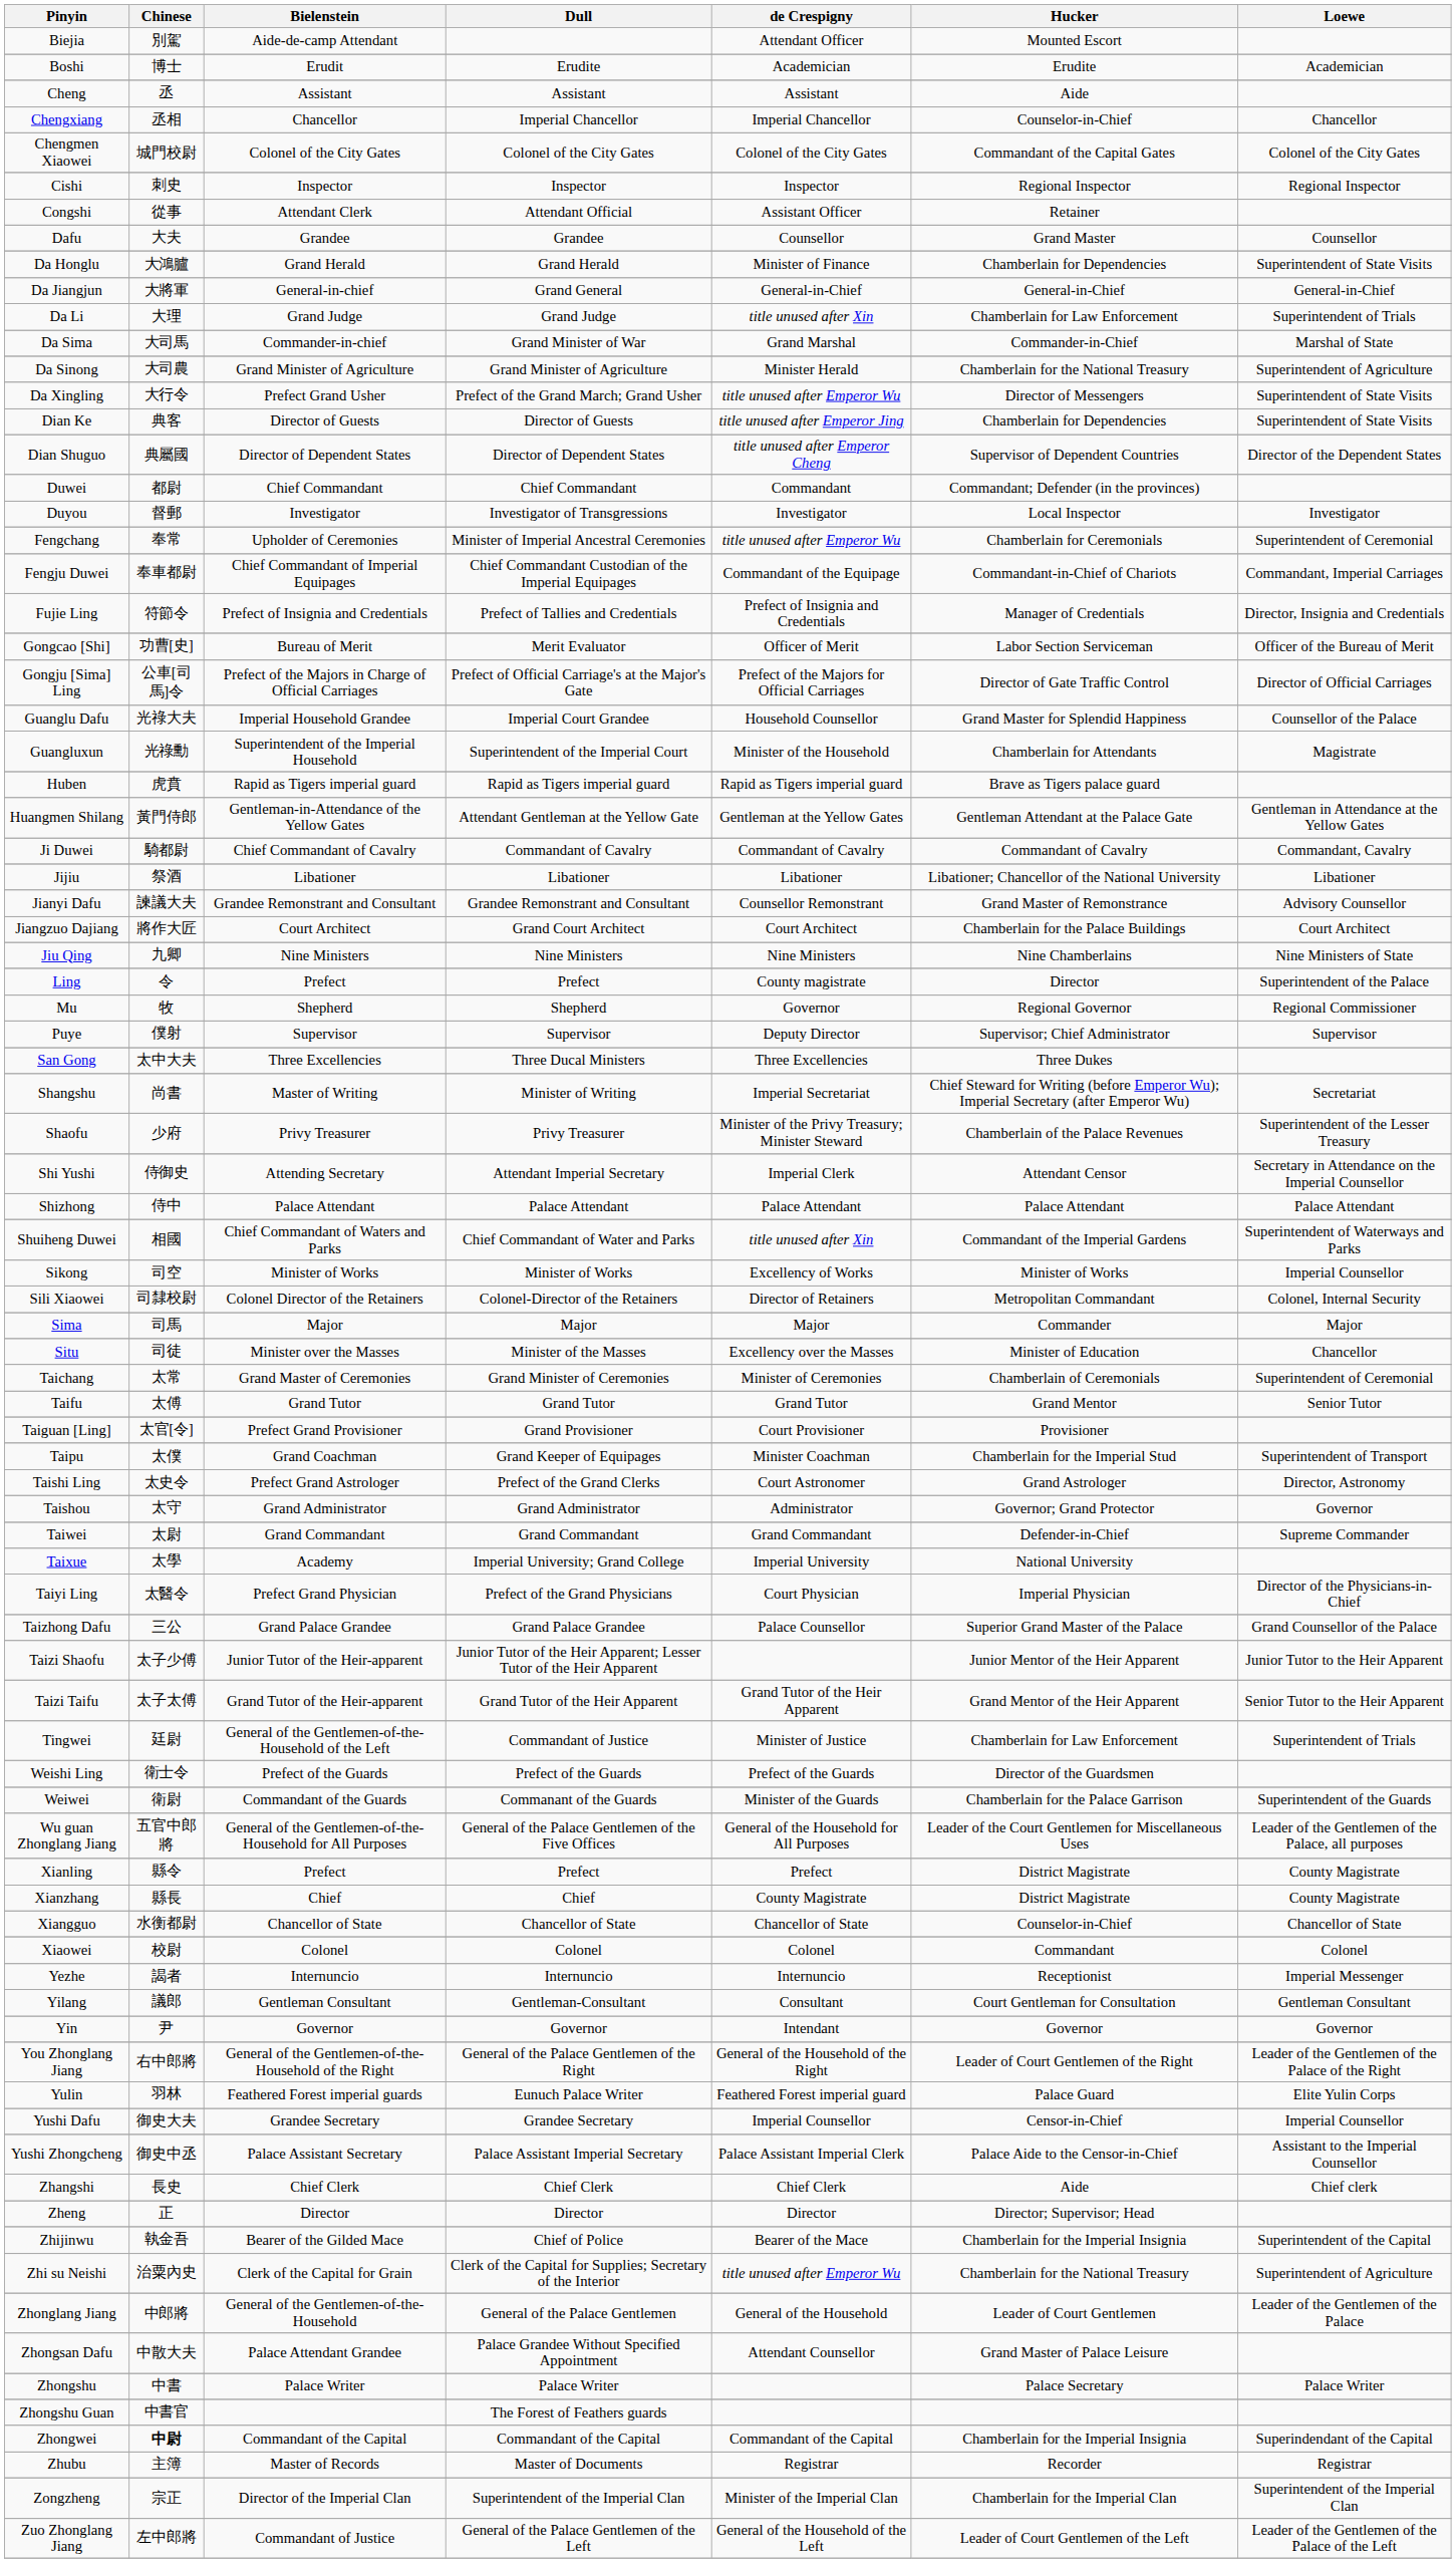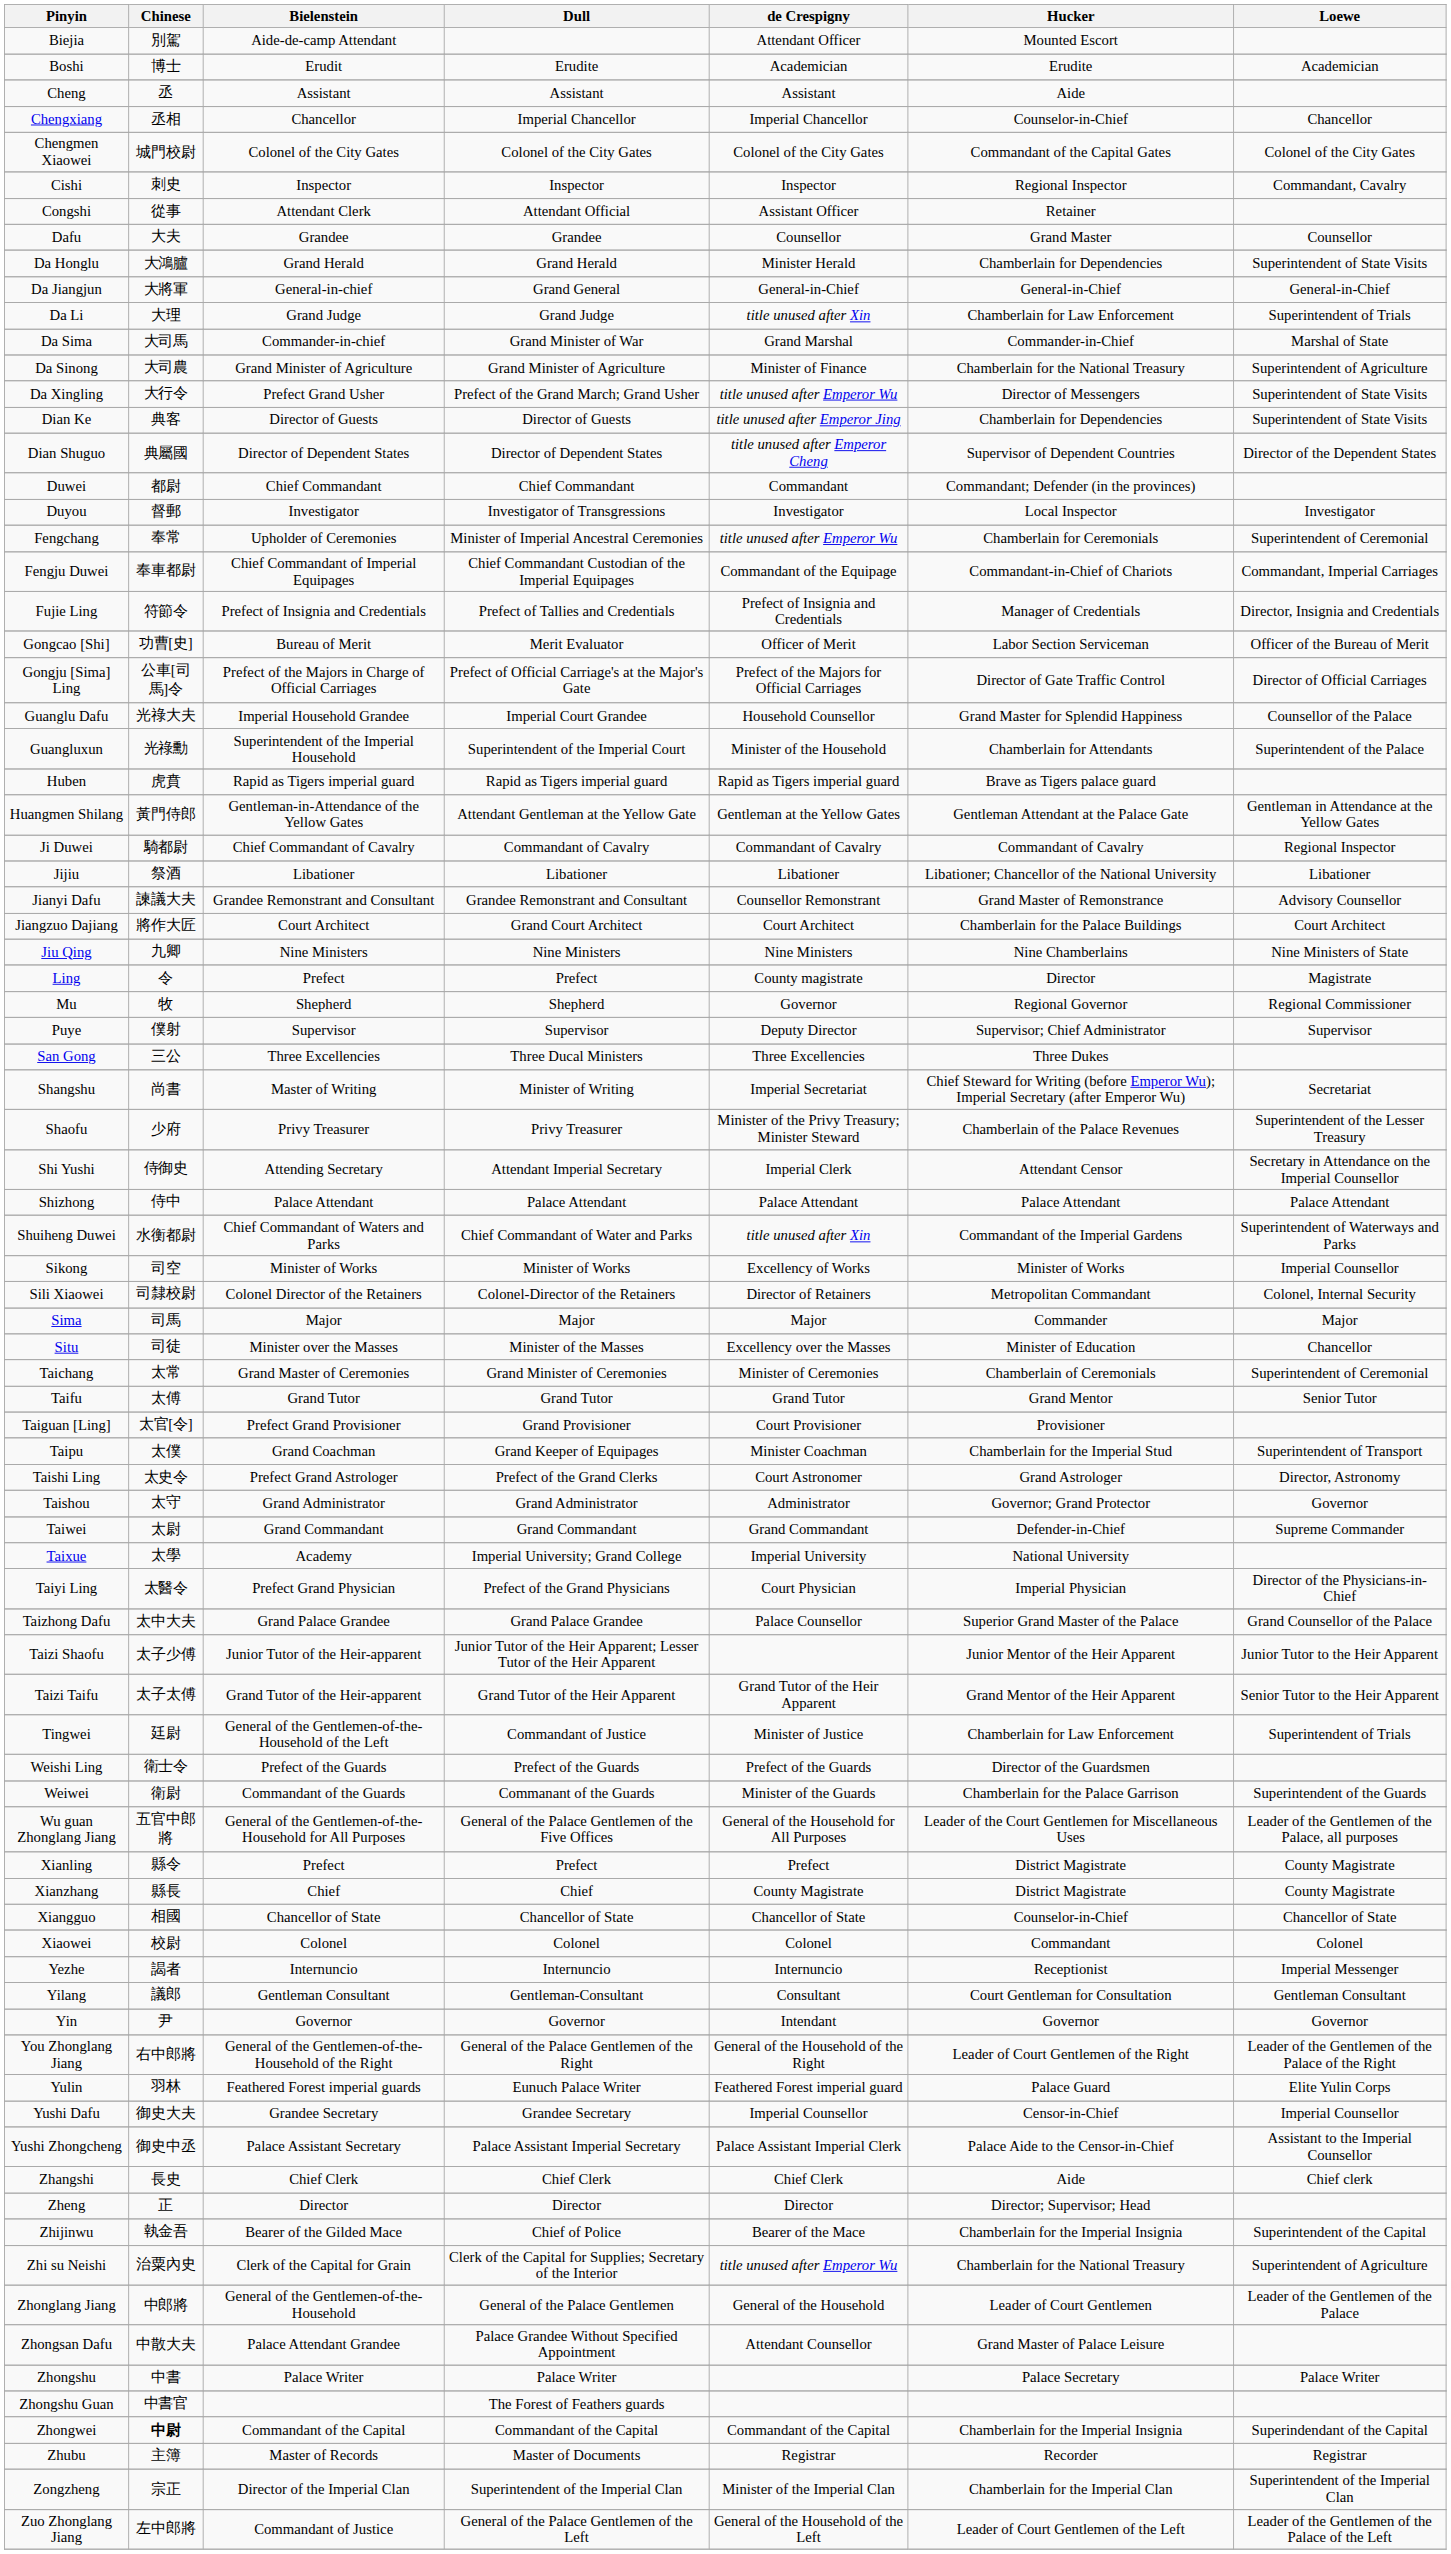Cishi | Loewe: Regional Inspector -> Commandant, Cavalry
Da Honglu | de Crespigny: Minister of Finance -> Minister Herald
Da Sinong | de Crespigny: Minister Herald -> Minister of Finance
Guangluxun | Loewe: Magistrate -> Superintendent of the Palace
Ji Duwei | Loewe: Commandant, Cavalry -> Regional Inspector
Ling | Loewe: Superintendent of the Palace -> Magistrate
San Gong | Chinese: 太中大夫 -> 三公
Shuiheng Duwei | Chinese: 相國 -> 水衡都尉
Taizhong Dafu | Chinese: 三公 -> 太中大夫
Xiangguo | Chinese: 水衡都尉 -> 相國
